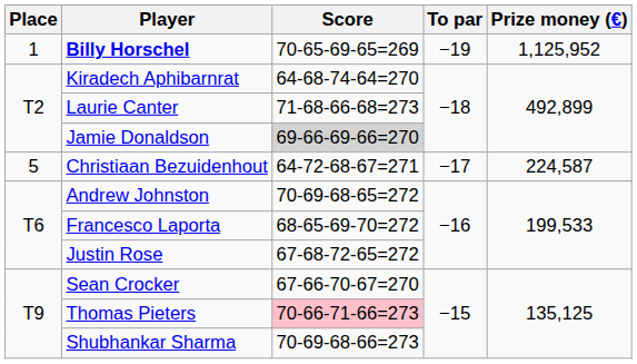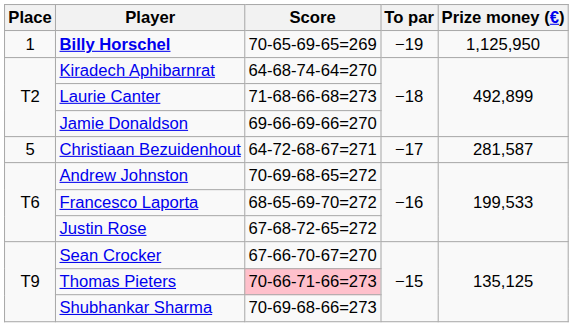Billy Horschel | Prize money (€): 1,125,952 -> 1,125,950
Jamie Donaldson | Score: lightgrey background -> no background
Christiaan Bezuidenhout | Prize money (€): 224,587 -> 281,587
